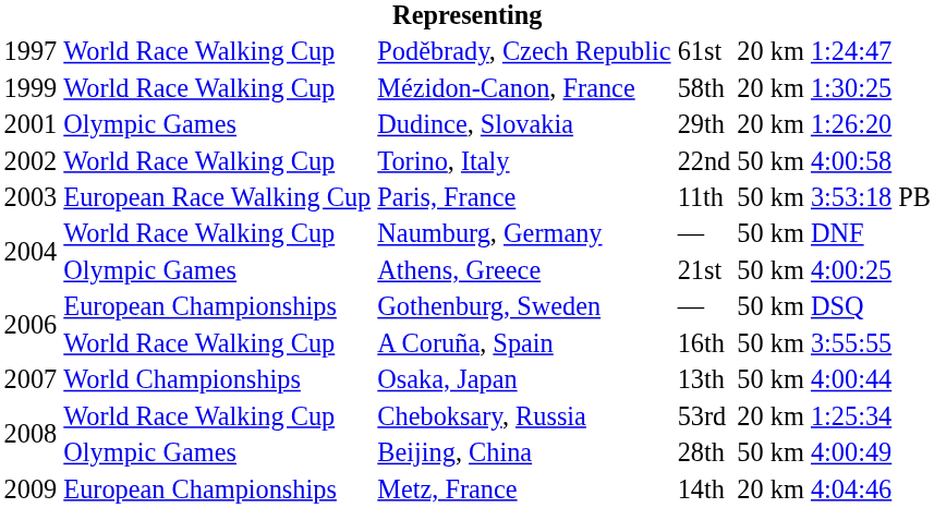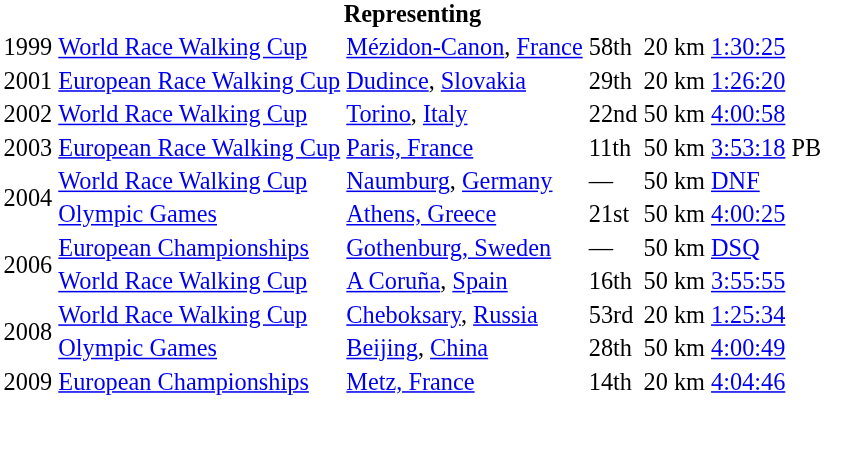- row: 1997 | World Race Walking Cup | Poděbrady, Czech Republic | 61st | 20 km | 1:24:47
Dudince, Slovakia | column 2: Olympic Games -> European Race Walking Cup
- row: 2007 | World Championships | Osaka, Japan | 13th | 50 km | 4:00:44
